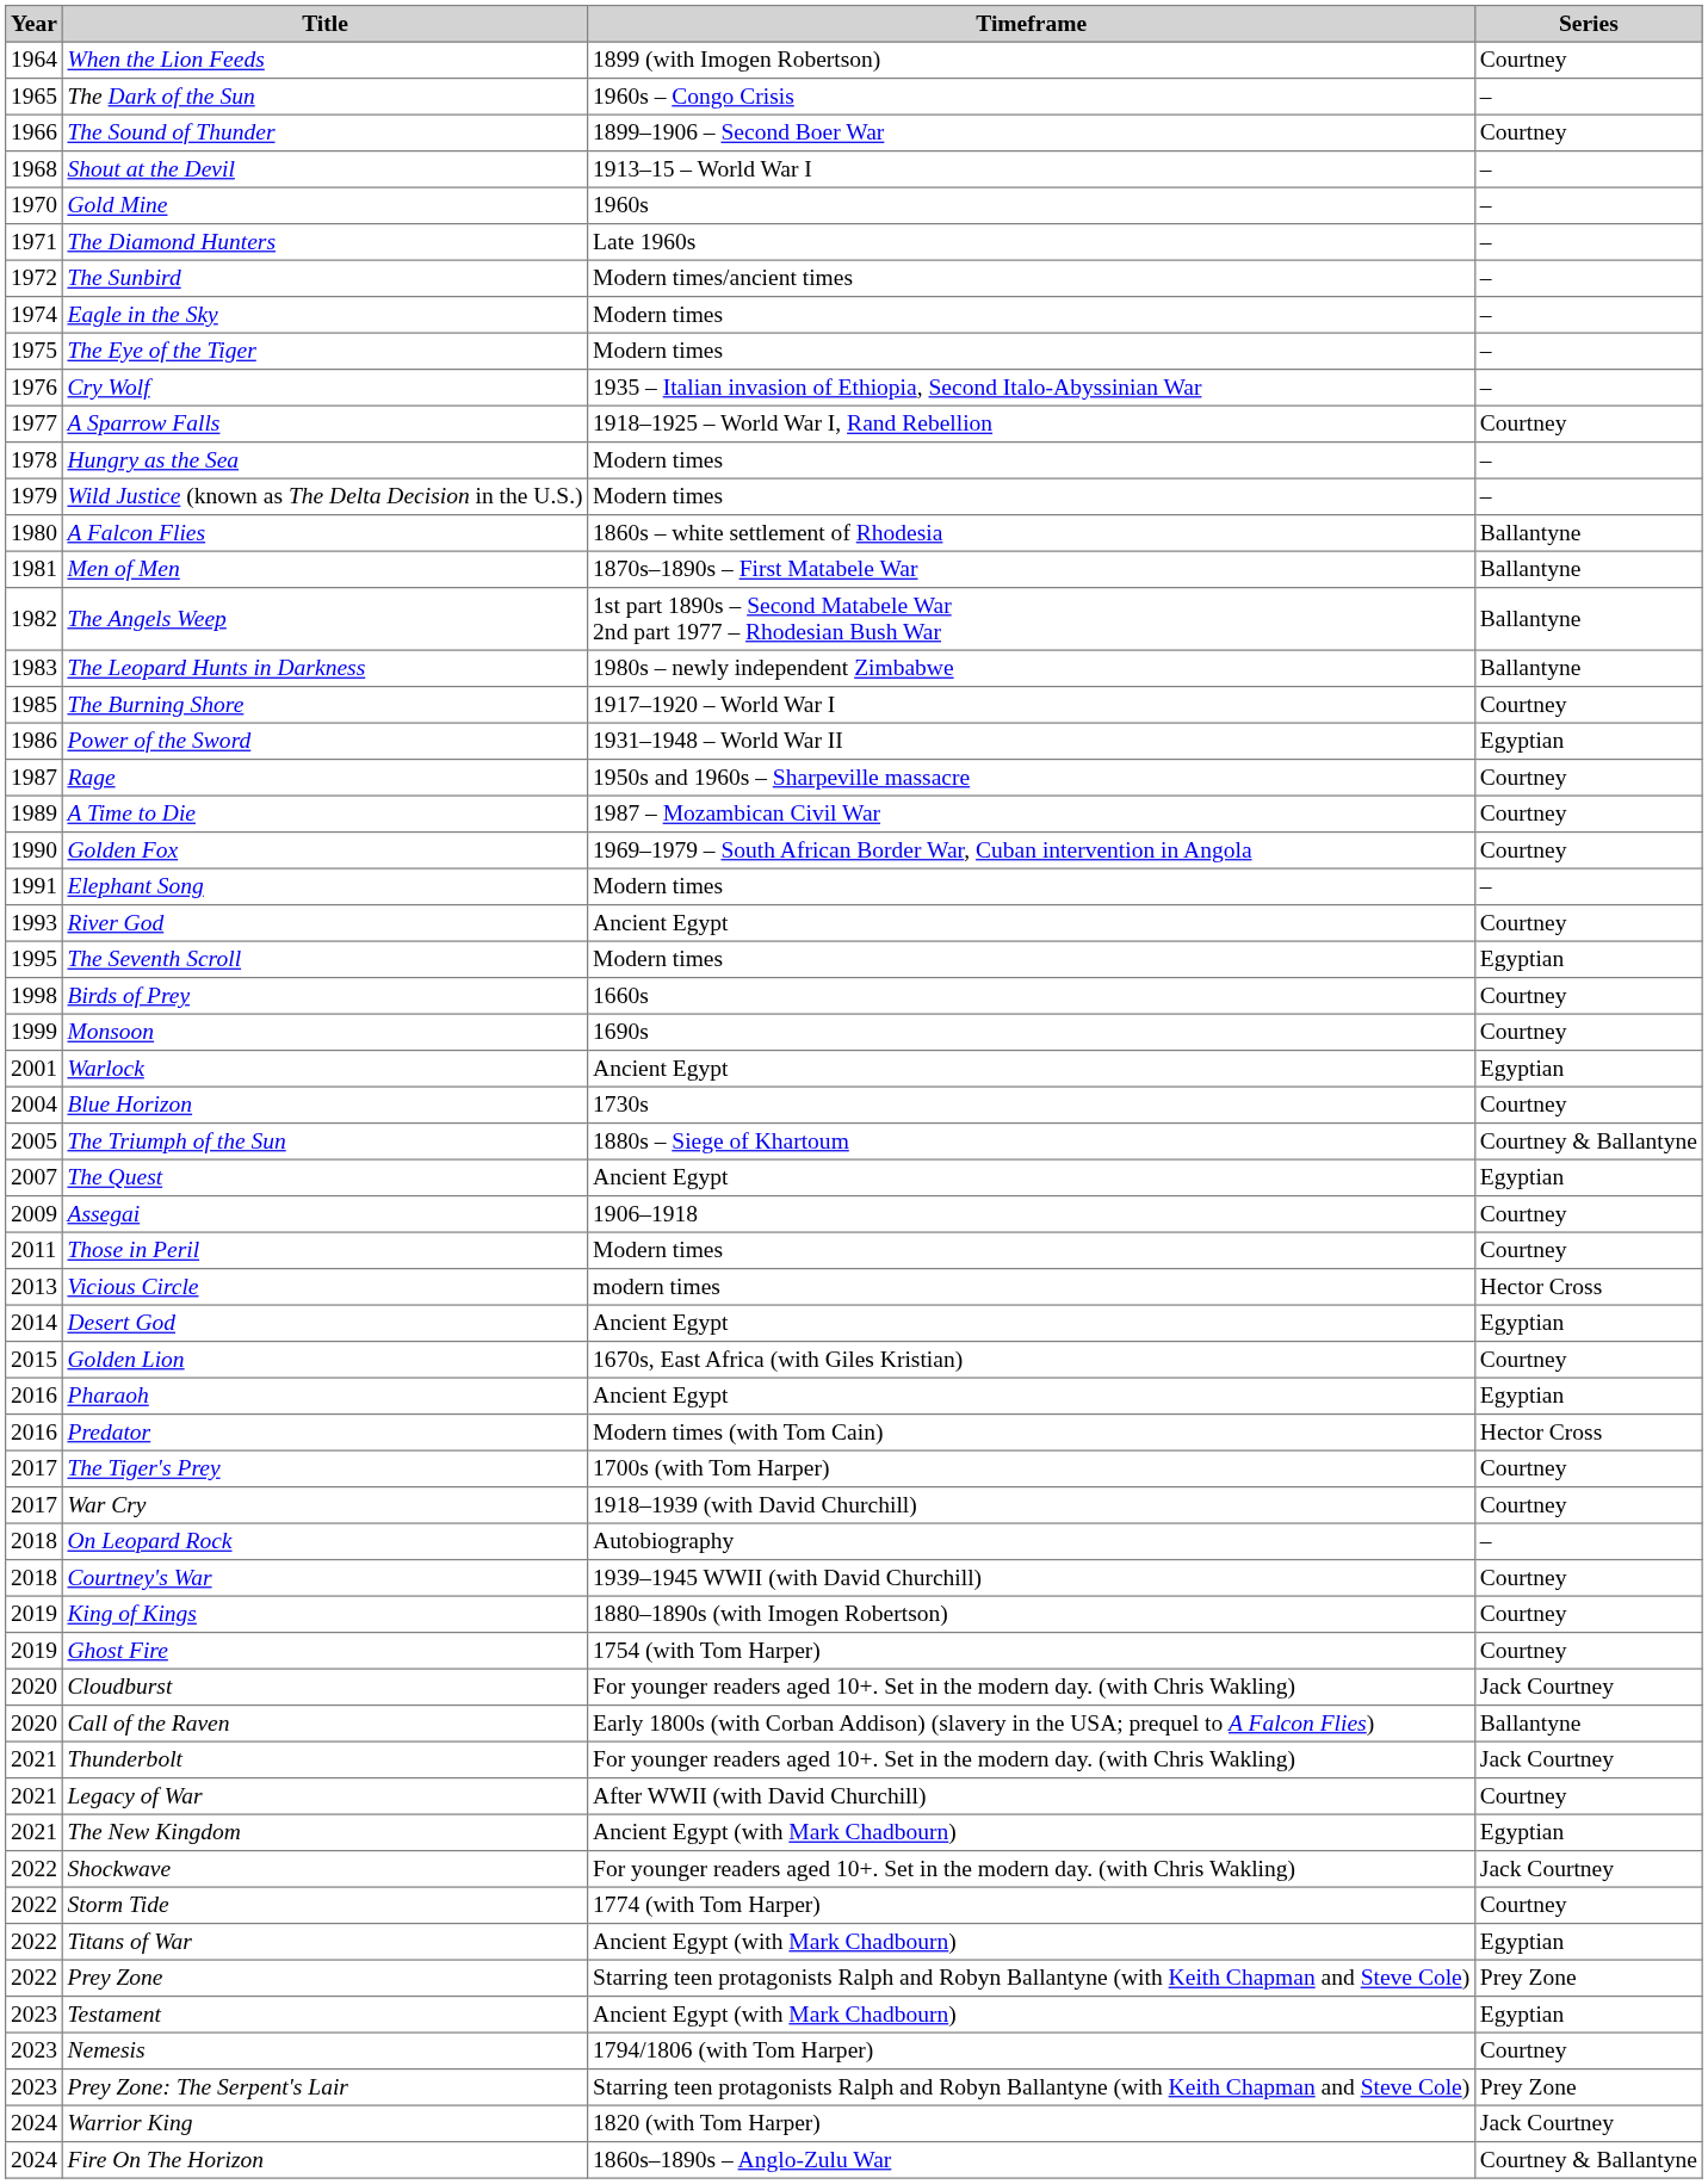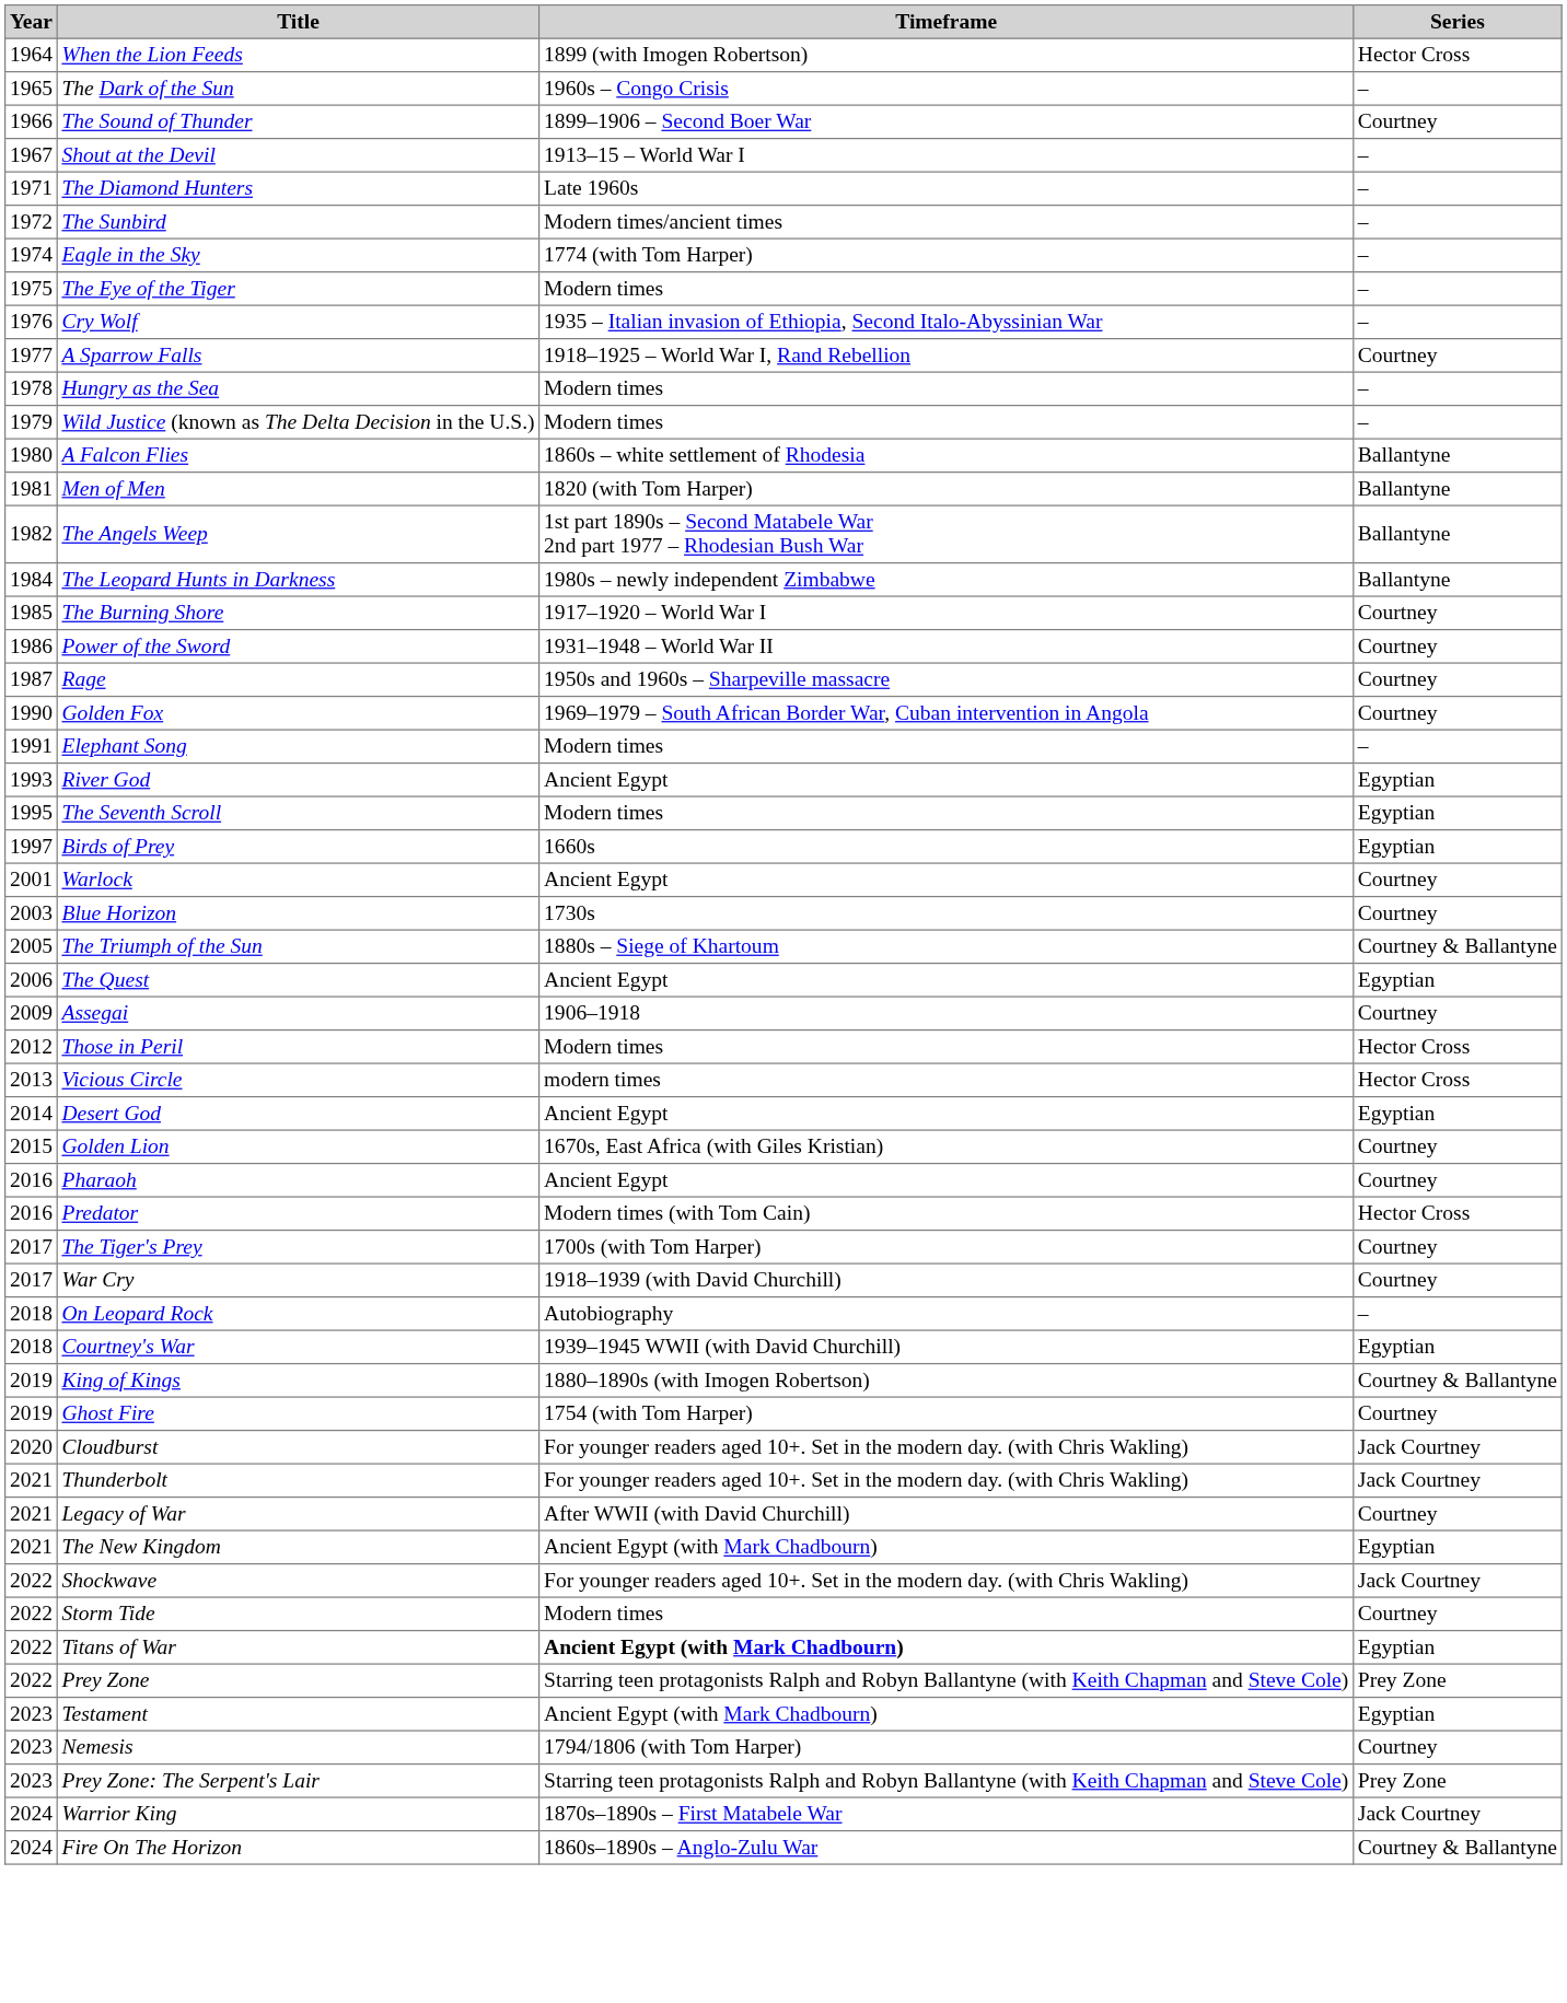When the Lion Feeds | Series: Courtney -> Hector Cross
Shout at the Devil | Year: 1968 -> 1967
- row: 1970 | Gold Mine | 1960s | –
Eagle in the Sky | Timeframe: Modern times -> 1774 (with Tom Harper)
Men of Men | Timeframe: 1870s–1890s – First Matabele War -> 1820 (with Tom Harper)
The Leopard Hunts in Darkness | Year: 1983 -> 1984
Power of the Sword | Series: Egyptian -> Courtney
- row: 1989 | A Time to Die | 1987 – Mozambican Civil War | Courtney
River God | Series: Courtney -> Egyptian
Birds of Prey | Year: 1998 -> 1997
Birds of Prey | Series: Courtney -> Egyptian
- row: 1999 | Monsoon | 1690s | Courtney
Warlock | Series: Egyptian -> Courtney
Blue Horizon | Year: 2004 -> 2003
The Quest | Year: 2007 -> 2006
Those in Peril | Year: 2011 -> 2012
Those in Peril | Series: Courtney -> Hector Cross
Pharaoh | Series: Egyptian -> Courtney
Courtney's War | Series: Courtney -> Egyptian
King of Kings | Series: Courtney -> Courtney & Ballantyne
- row: 2020 | Call of the Raven | Early 1800s (with Corban Addison) (slavery in the USA; prequel to A Falcon Flies) | Ballantyne
Storm Tide | Timeframe: 1774 (with Tom Harper) -> Modern times
Titans of War | Timeframe: normal -> bold
Warrior King | Timeframe: 1820 (with Tom Harper) -> 1870s–1890s – First Matabele War
